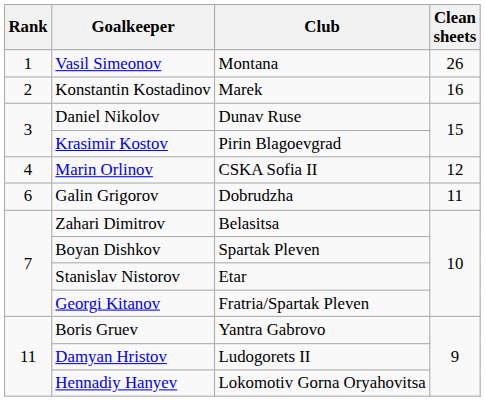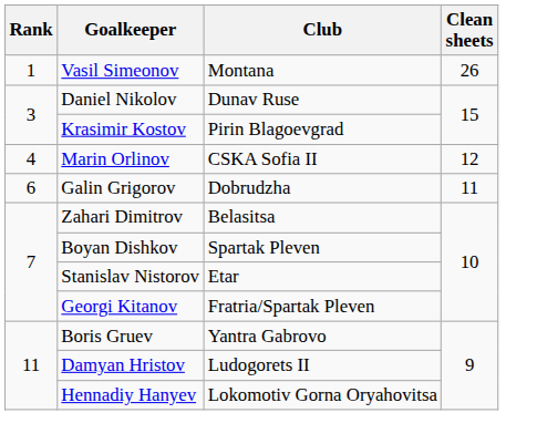- row: 2 | Konstantin Kostadinov | Marek | 16
